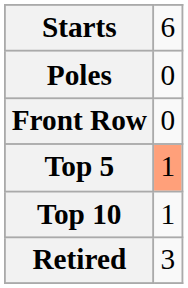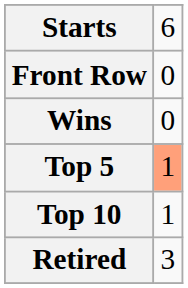- row: Poles | 0
+ row: Wins | 0
